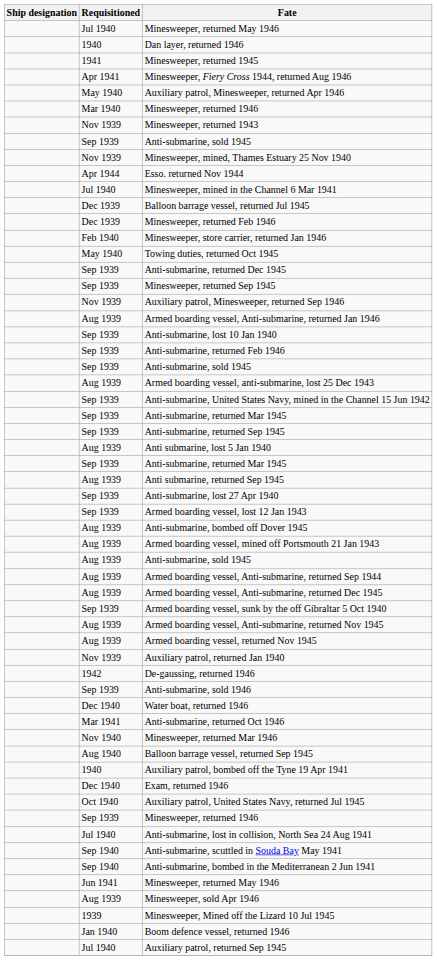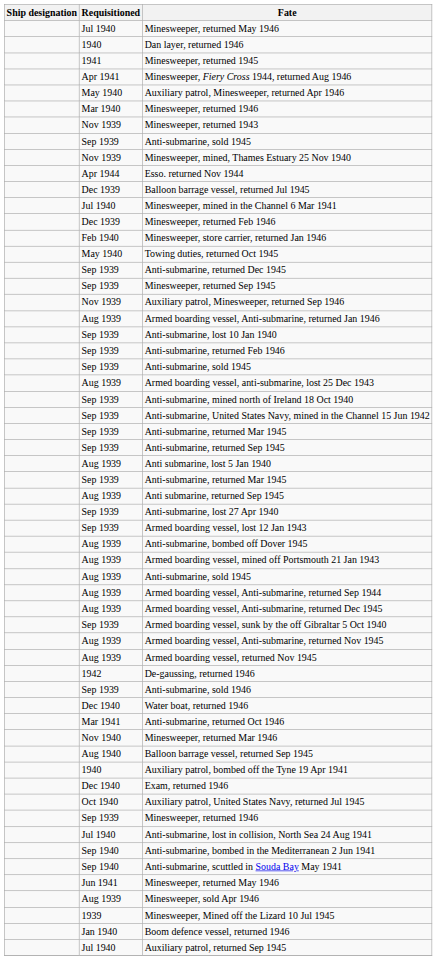rows swapped: Minesweeper, mined in the Channel 6 Mar 1941 <-> Balloon barrage vessel, returned Jul 1945
+ row: Sep 1939 | Anti-submarine, mined north of Ireland 18 Oct 1940
- row: Nov 1939 | Auxiliary patrol, returned Jan 1940
rows swapped: Anti-submarine, bombed in the Mediterranean 2 Jun 1941 <-> Anti-submarine, scuttled in Souda Bay May 1941
